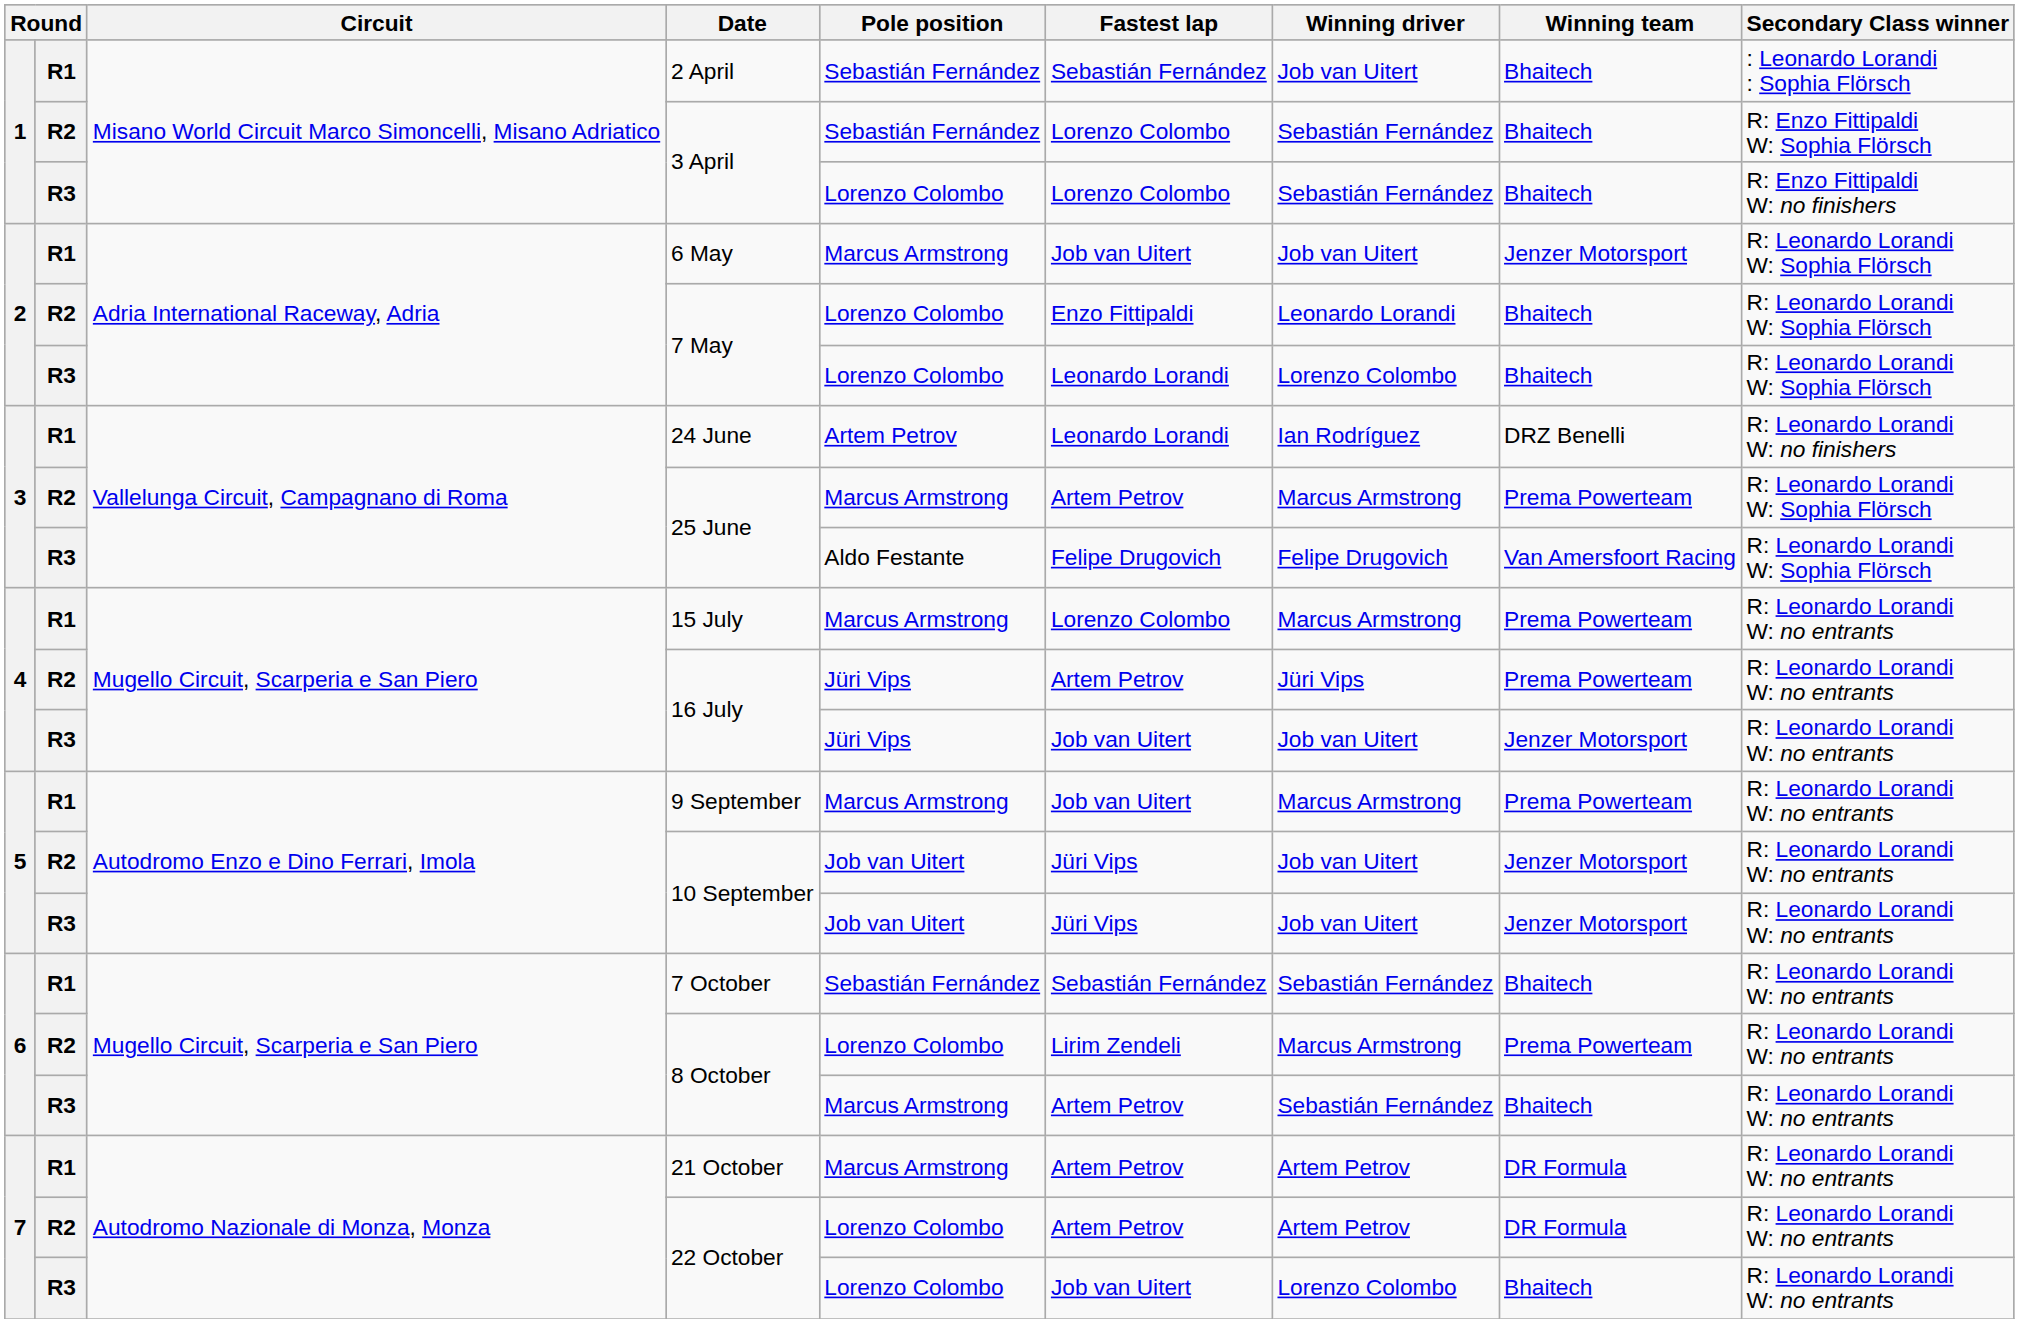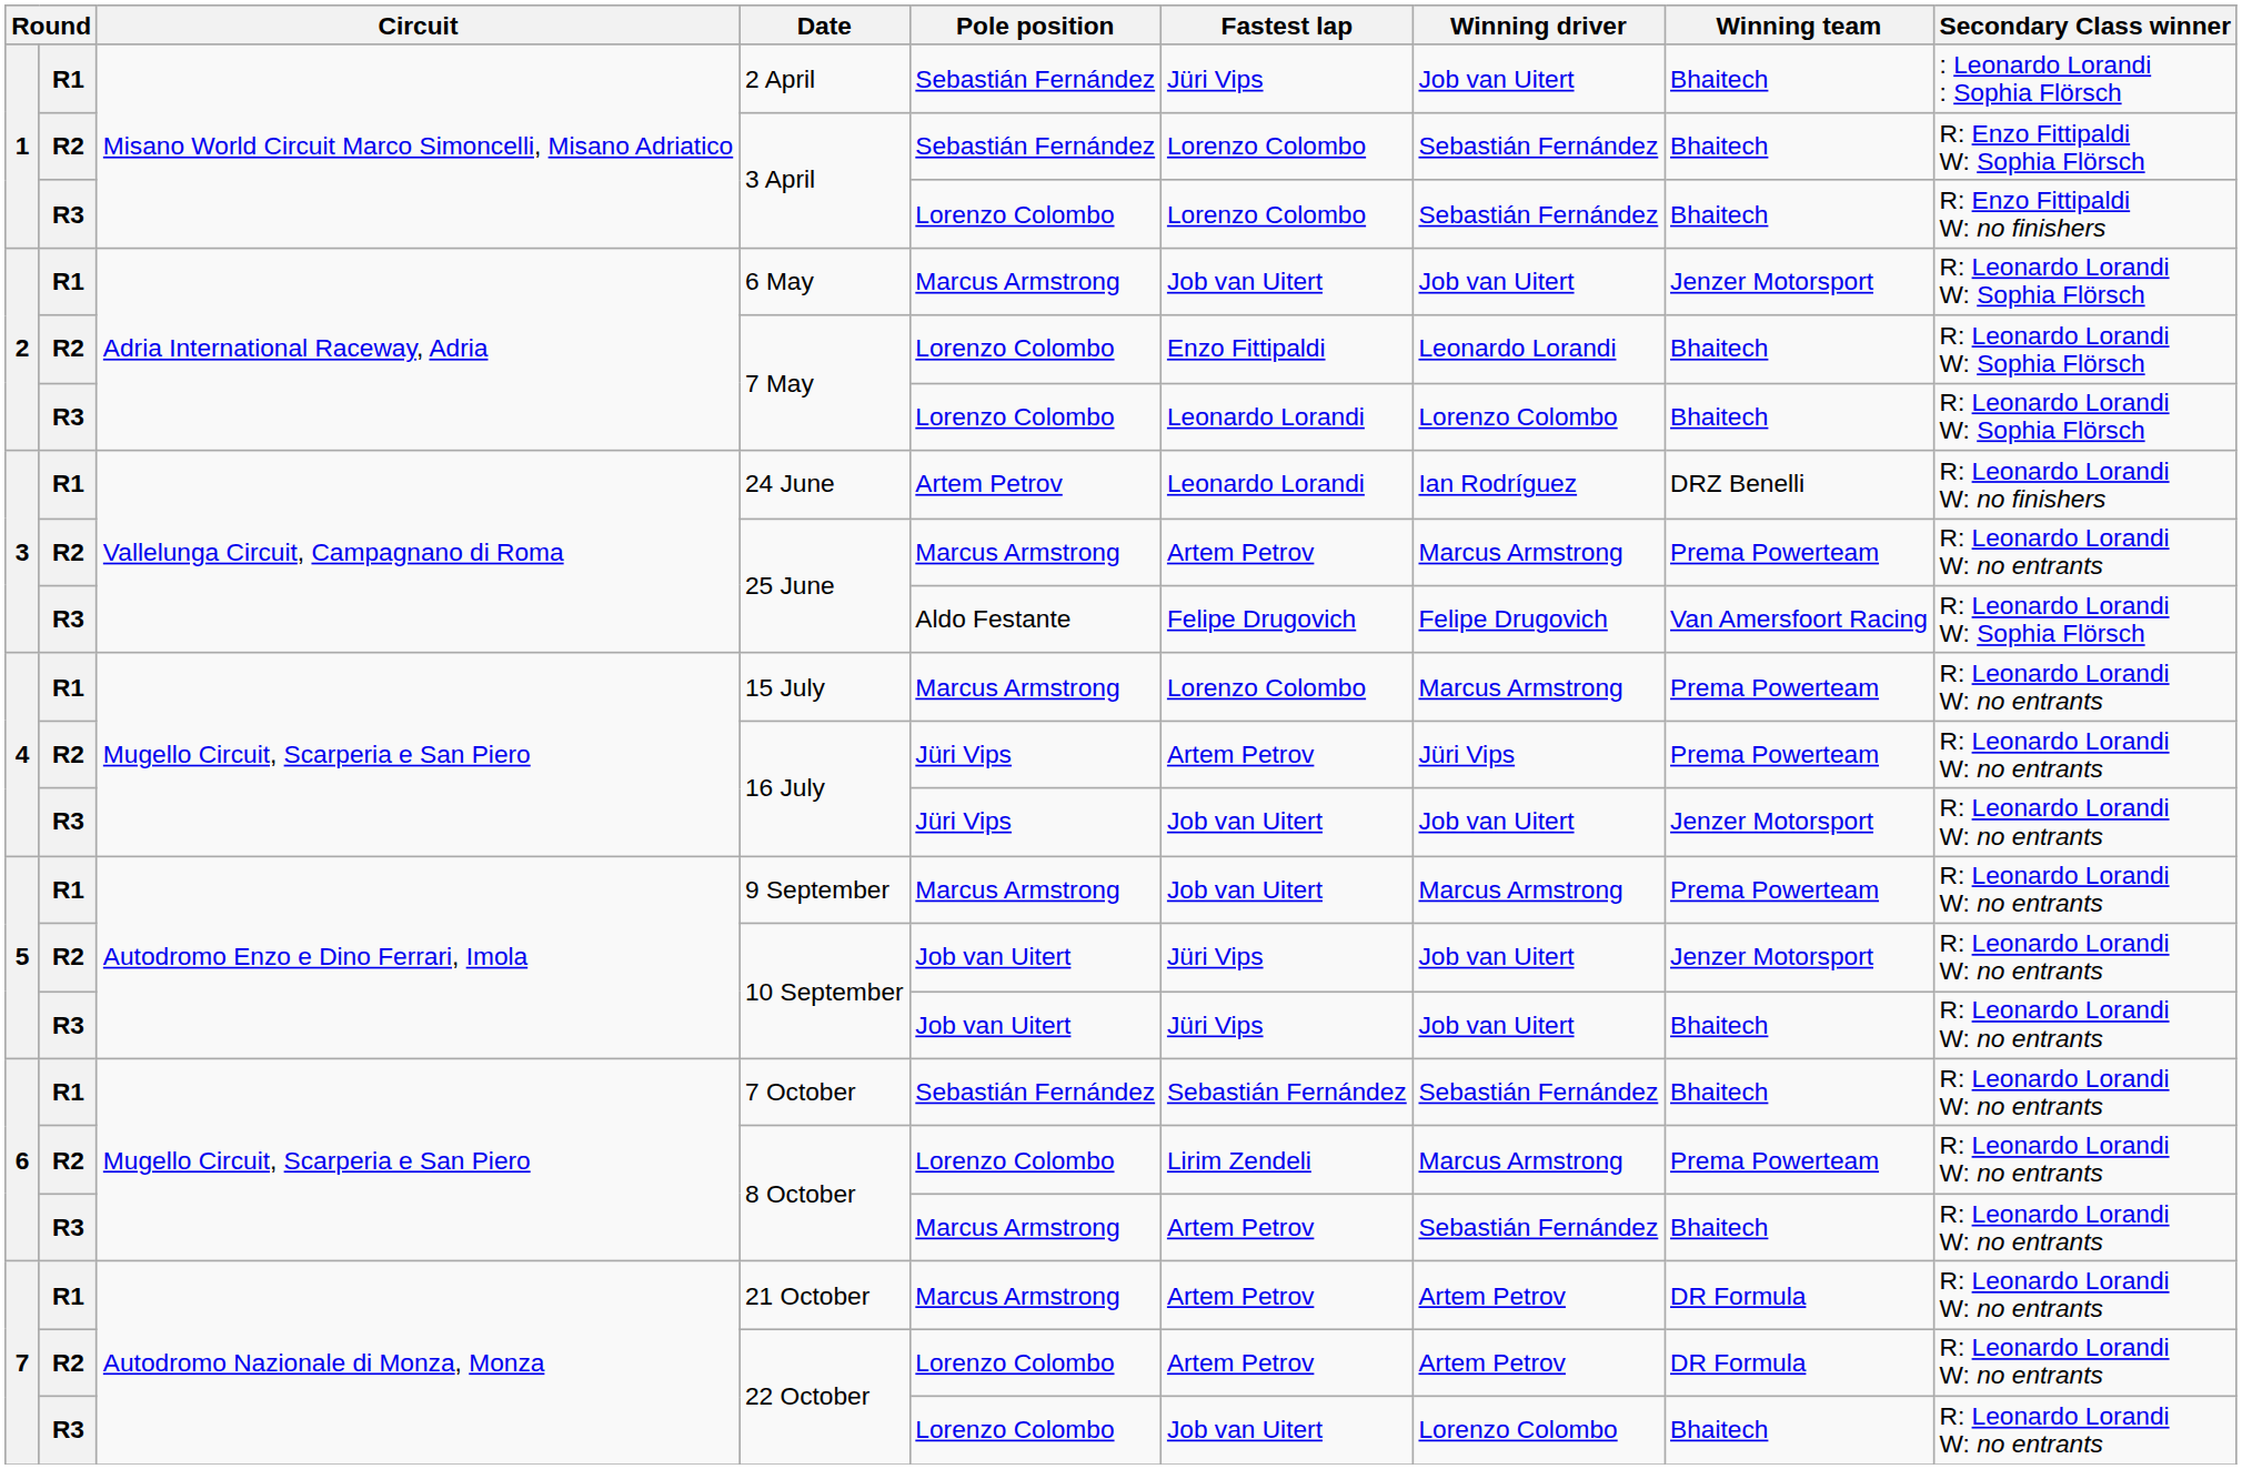2 April | Fastest lap: Sebastián Fernández -> Jüri Vips
R2 / 25 June | Secondary Class winner: R: Leonardo Lorandi W: Sophia Flörsch -> R: Leonardo Lorandi W: no entrants
R3 / 10 September | Winning team: Jenzer Motorsport -> Bhaitech
